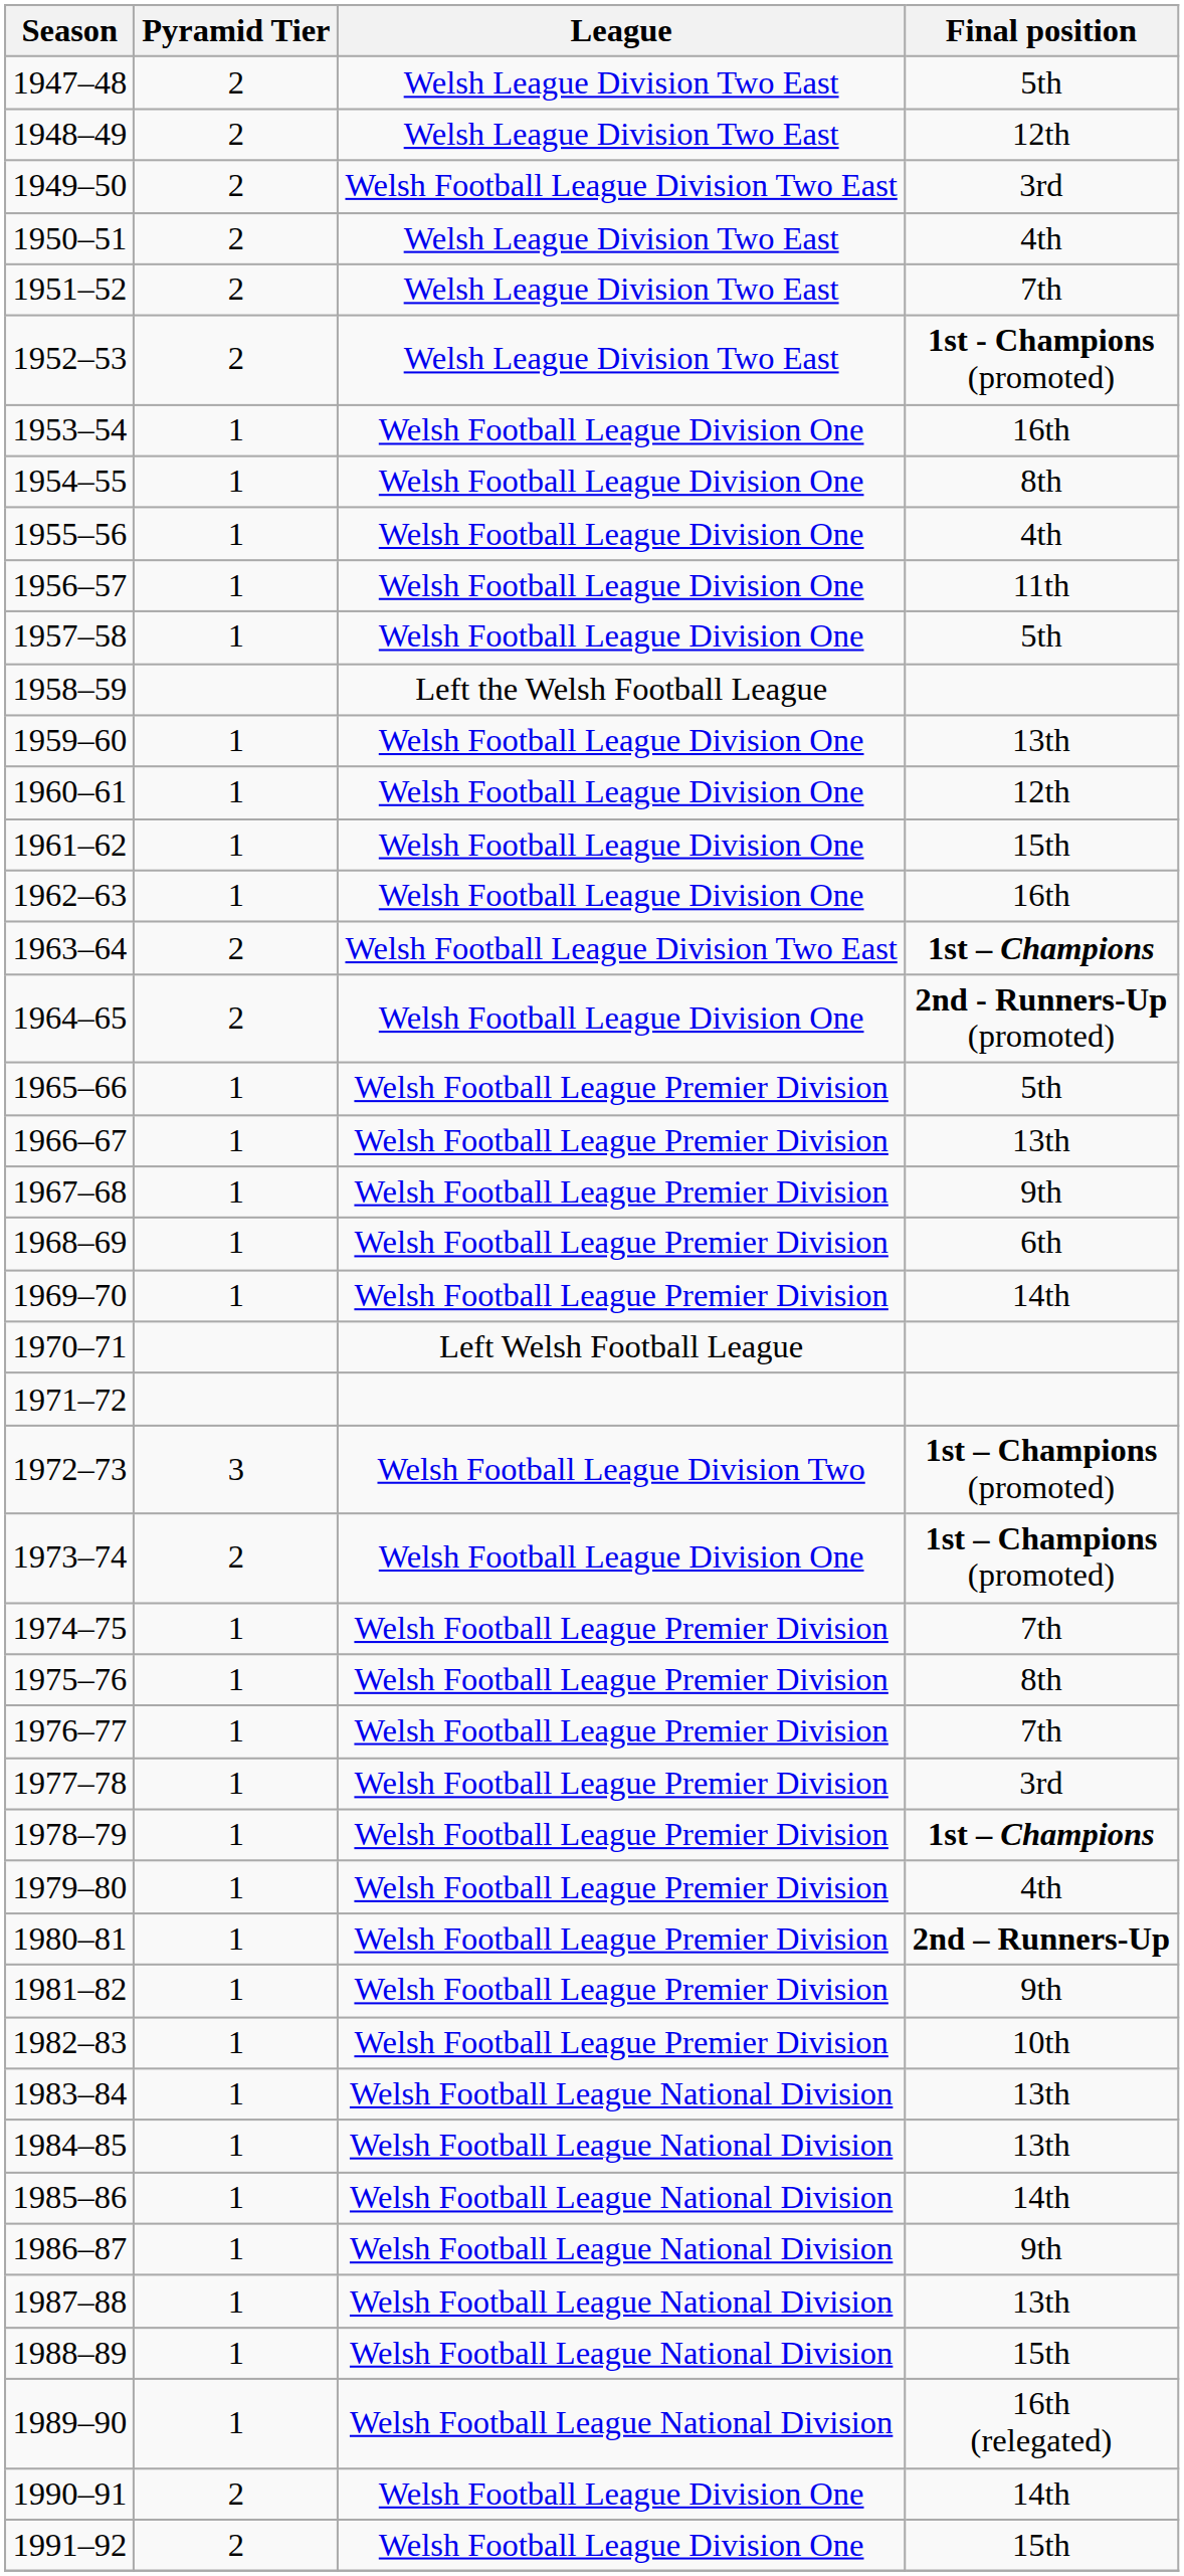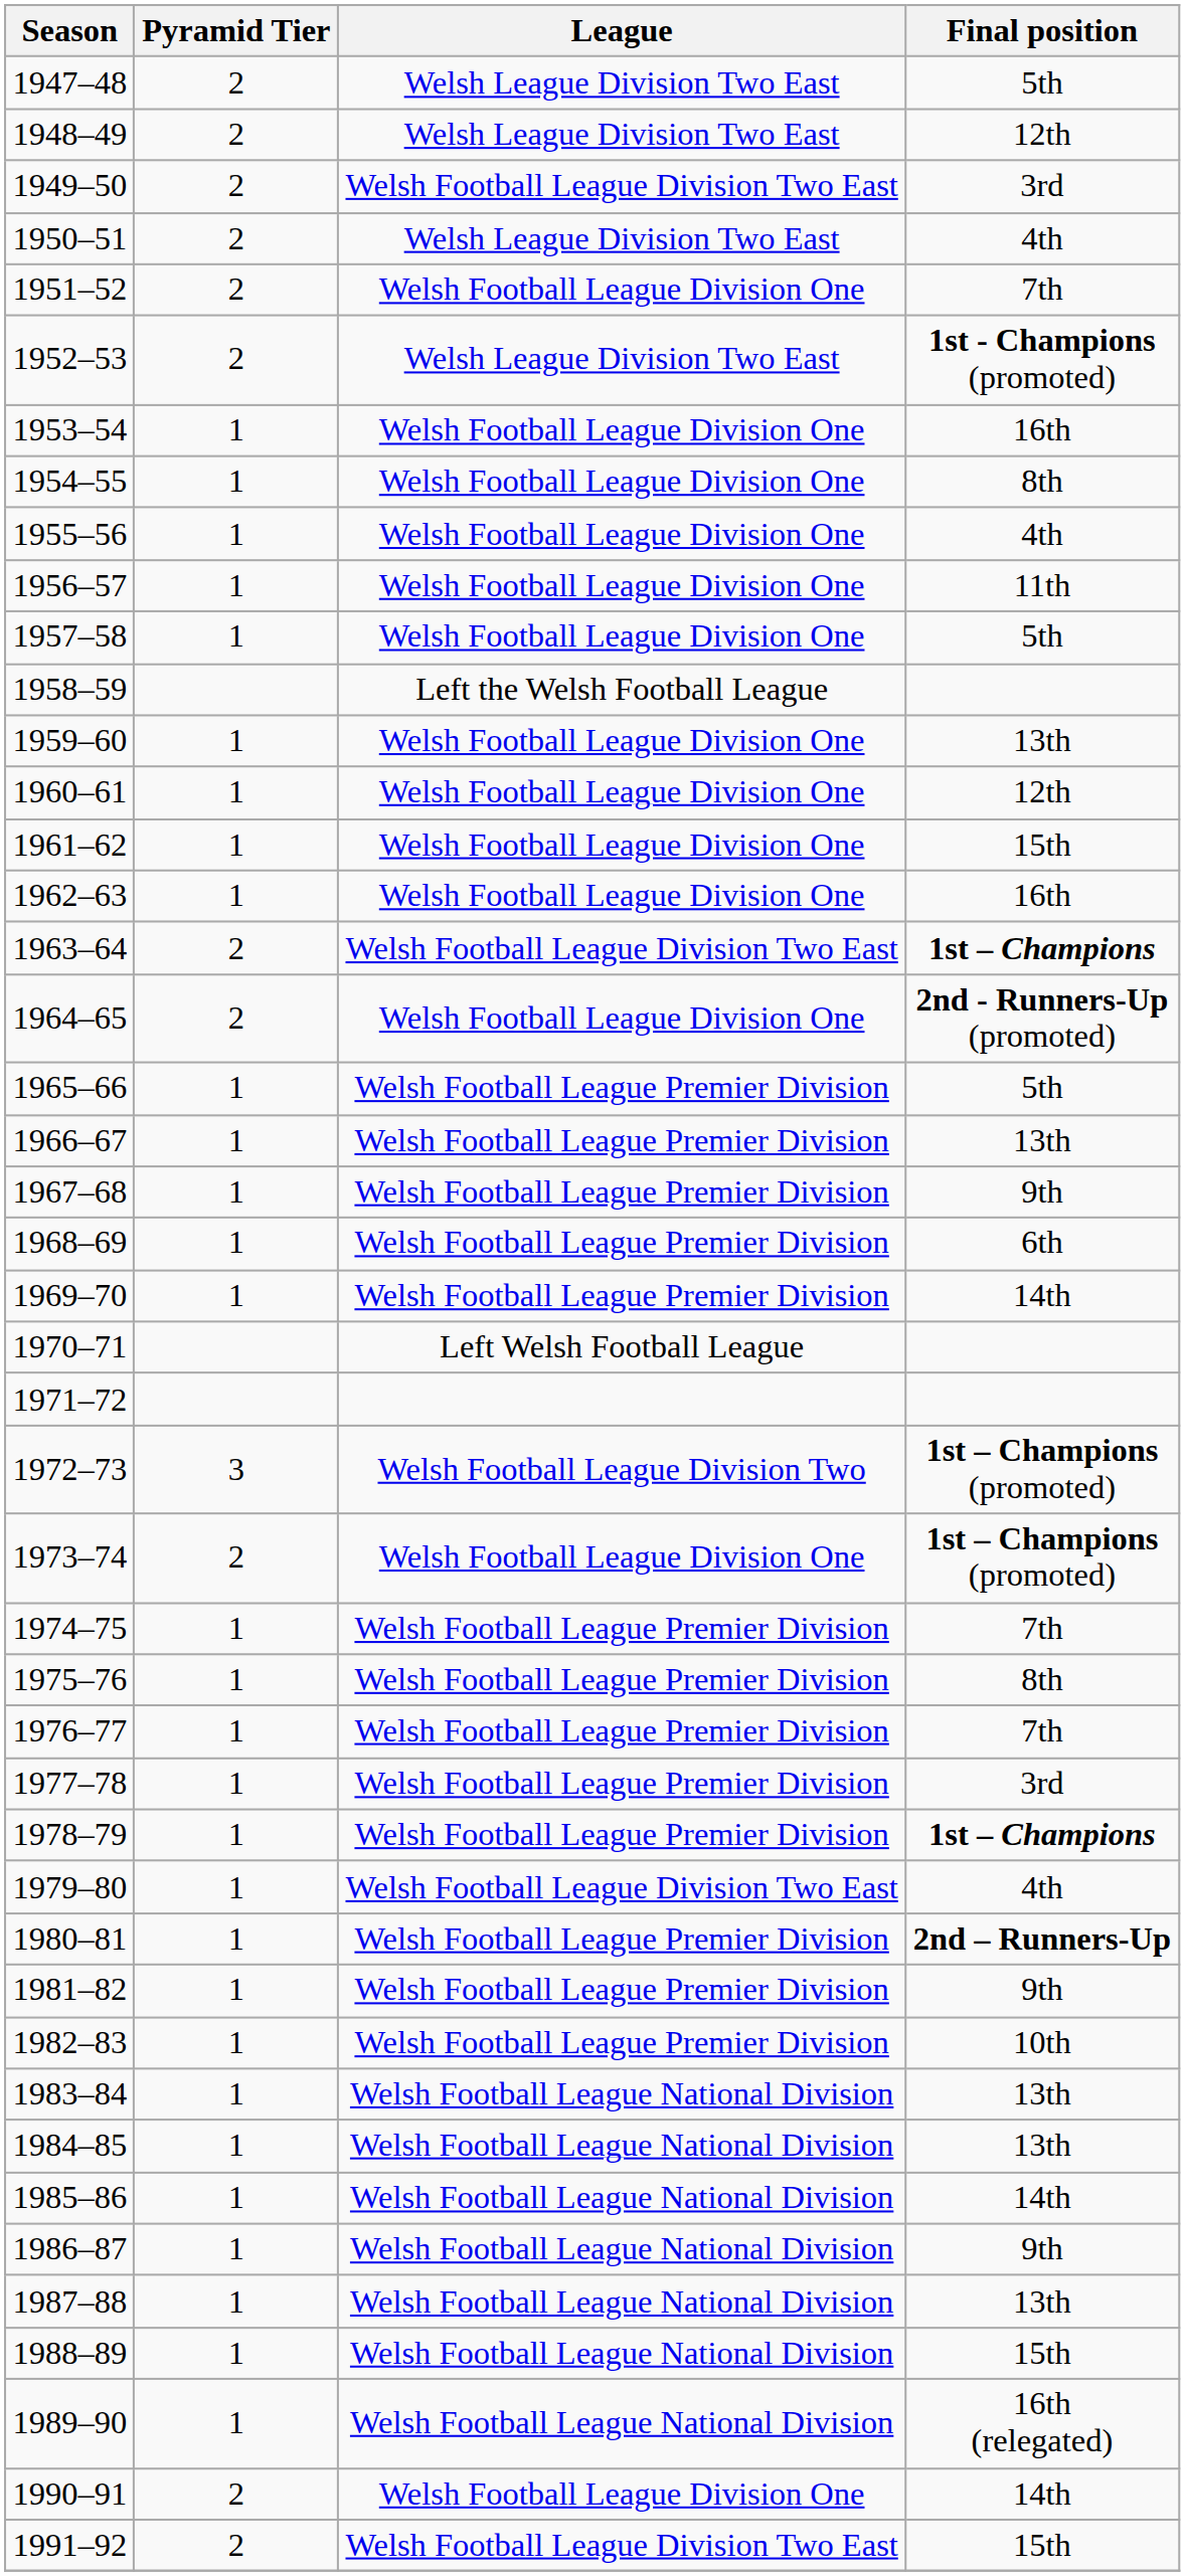1951–52 | League: Welsh League Division Two East -> Welsh Football League Division One
1979–80 | League: Welsh Football League Premier Division -> Welsh Football League Division Two East
1991–92 | League: Welsh Football League Division One -> Welsh Football League Division Two East
